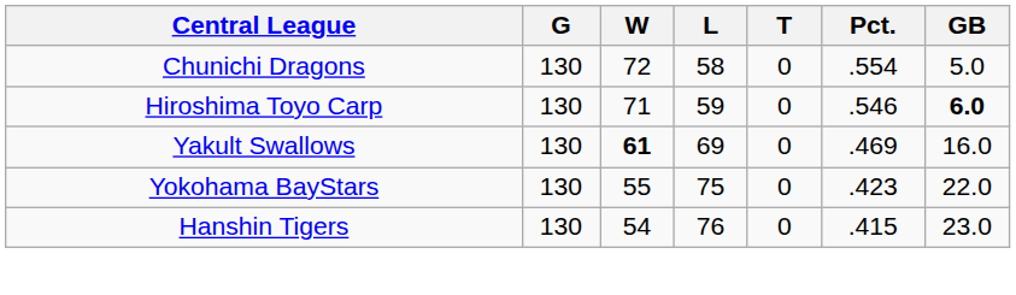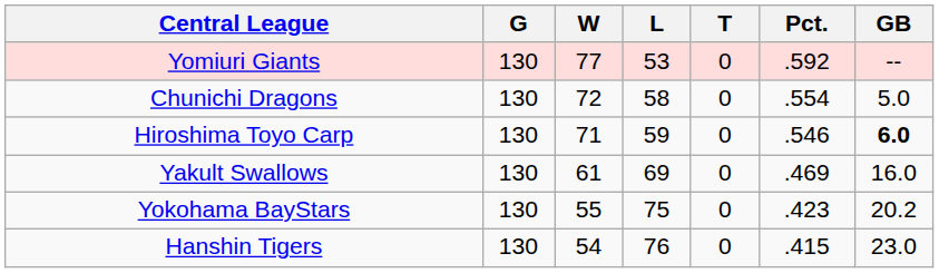+ row: Yomiuri Giants | 130 | 77 | 53 | 0 | .592 | --
Yakult Swallows | W: bold -> normal
Yokohama BayStars | GB: 22.0 -> 20.2
